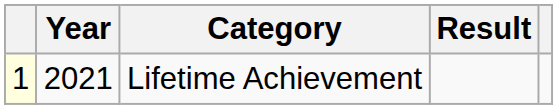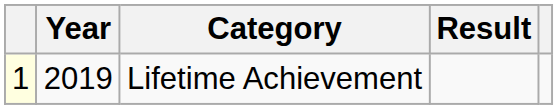Lifetime Achievement | Year: 2021 -> 2019
